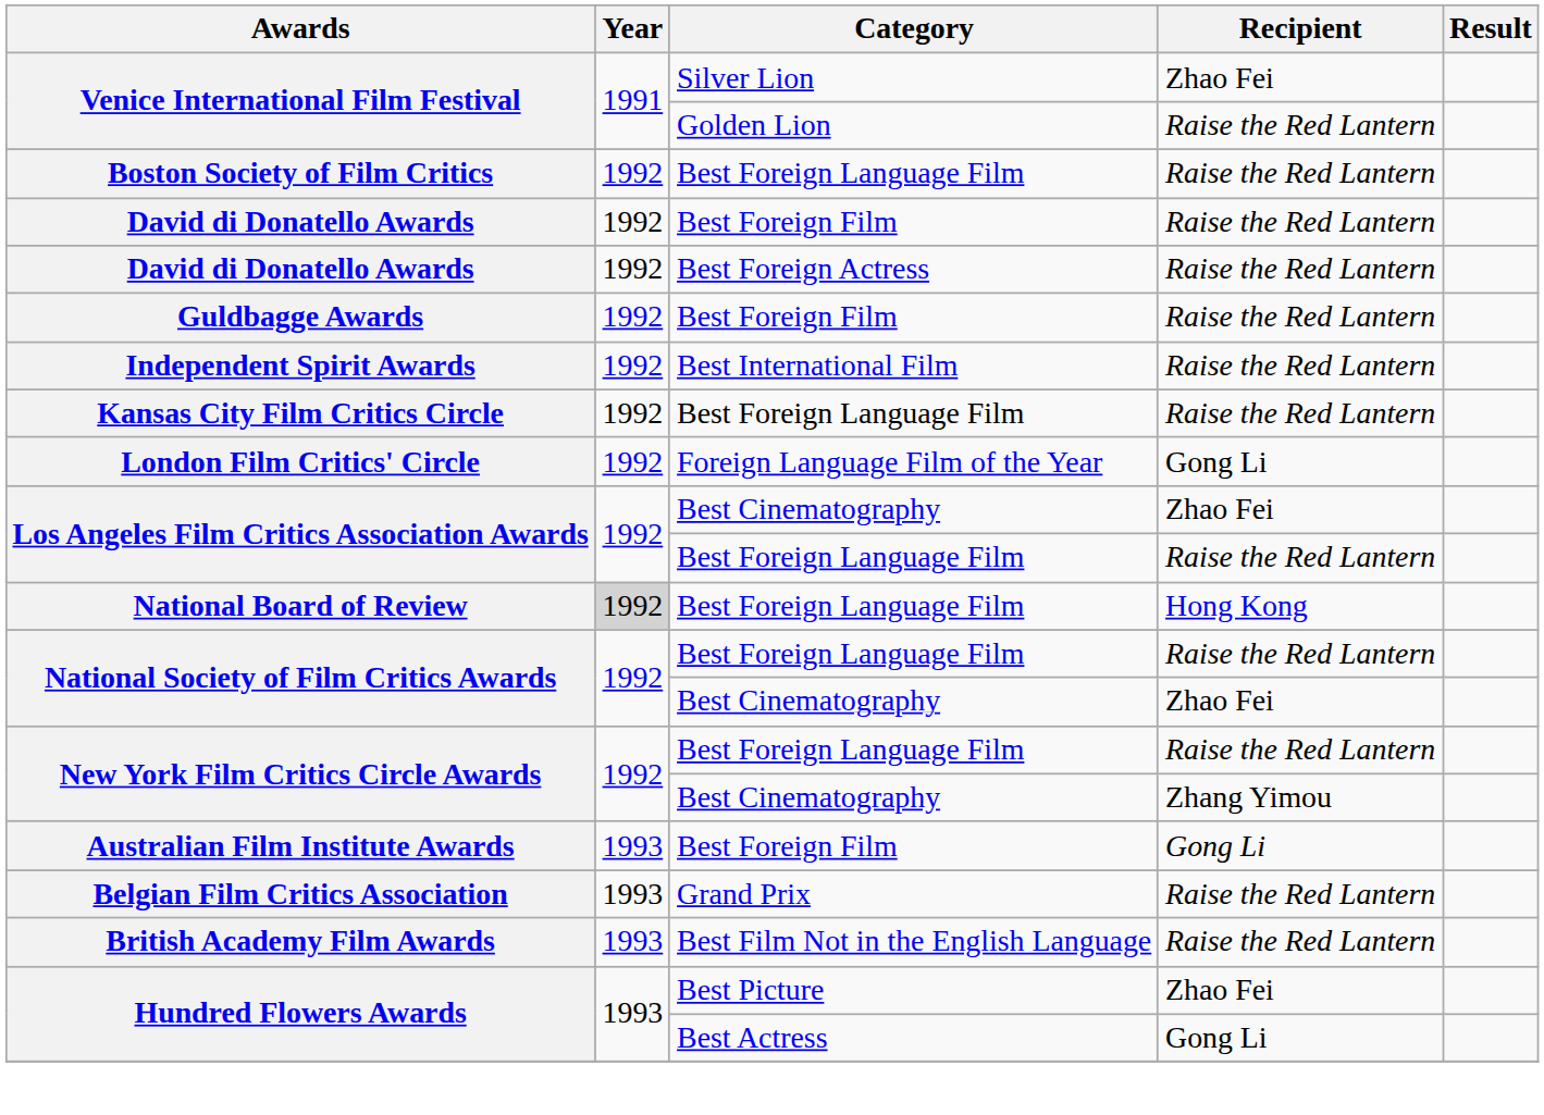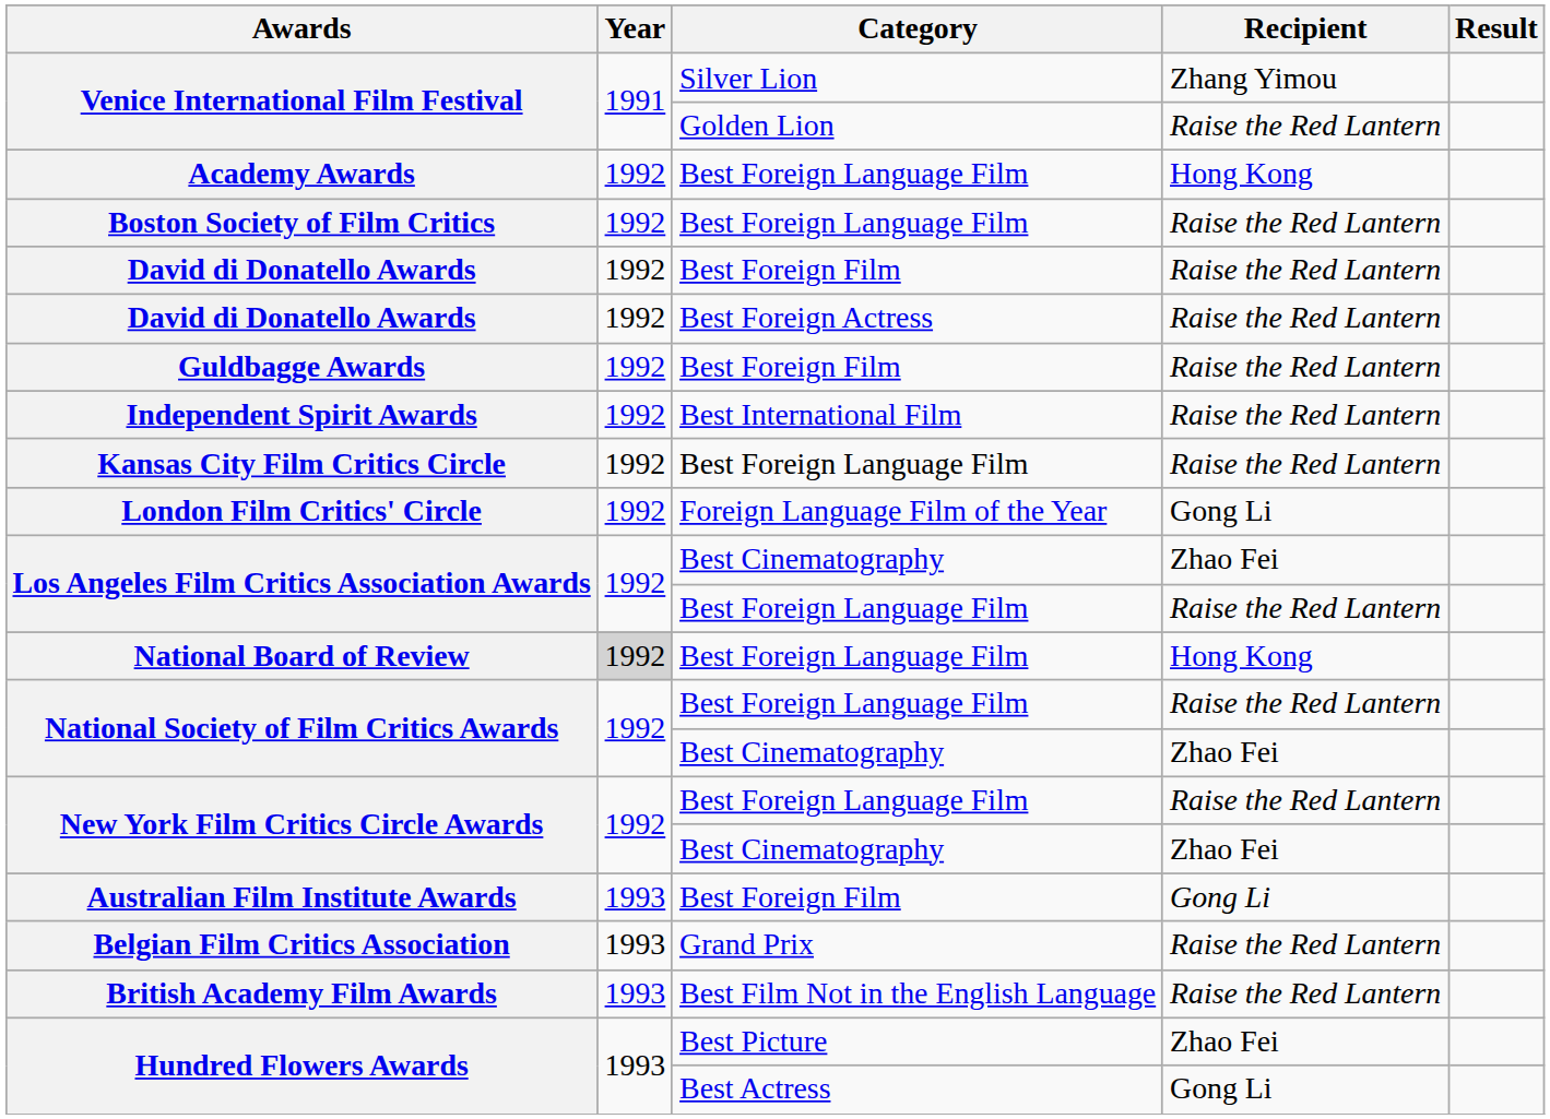Venice International Film Festival / Silver Lion | Recipient: Zhao Fei -> Zhang Yimou
+ row: Academy Awards | 1992 | Best Foreign Language Film | Hong Kong
New York Film Critics Circle Awards / Best Cinematography | Recipient: Zhang Yimou -> Zhao Fei
